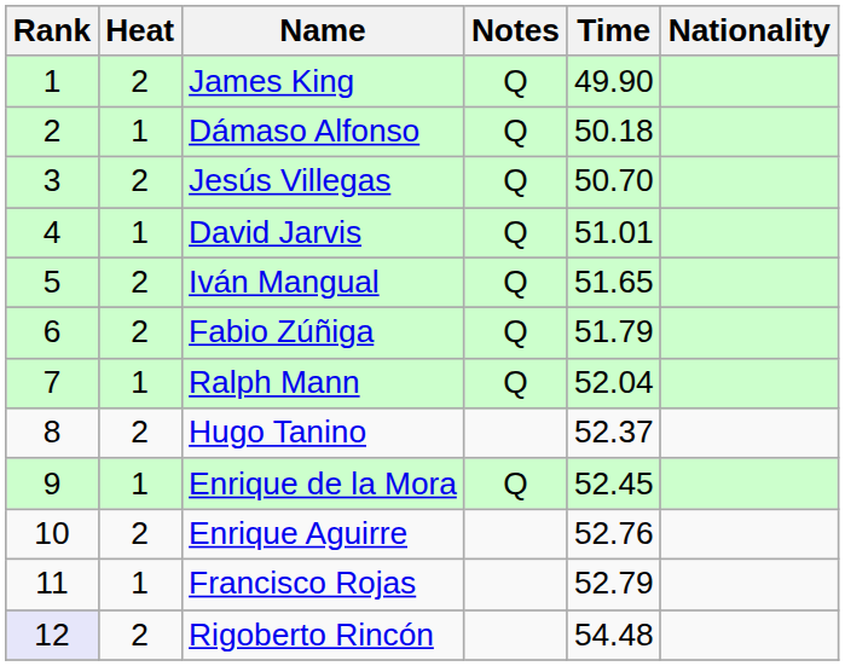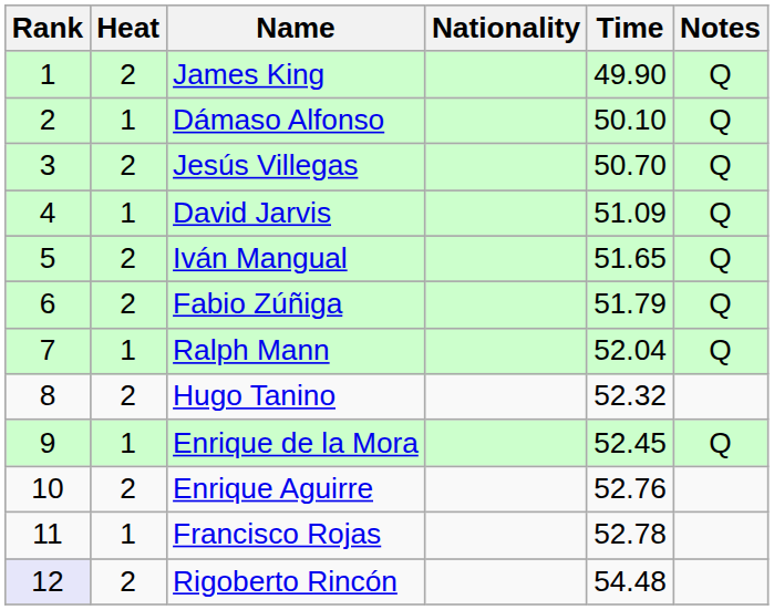columns swapped: Nationality <-> Notes
Dámaso Alfonso | Time: 50.18 -> 50.10
David Jarvis | Time: 51.01 -> 51.09
Hugo Tanino | Time: 52.37 -> 52.32
Francisco Rojas | Time: 52.79 -> 52.78
